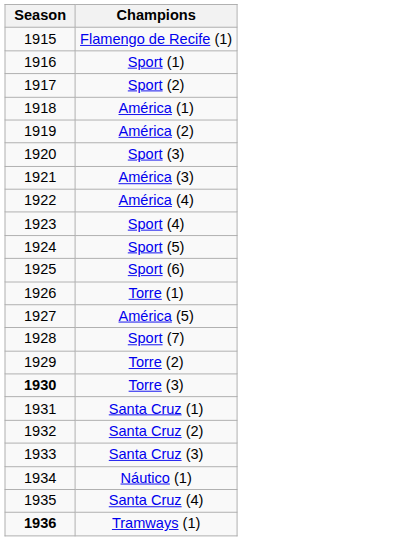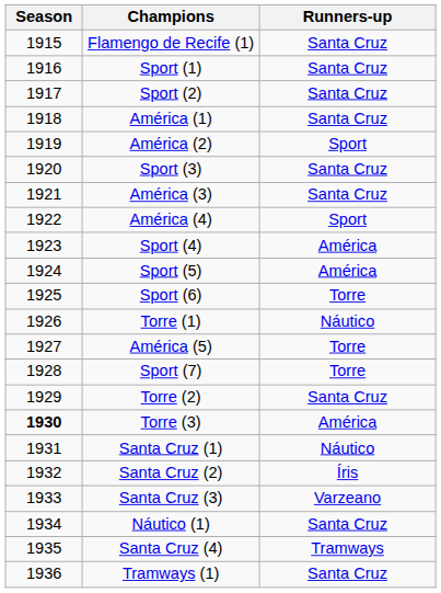+ column: Runners-up | Santa Cruz | Santa Cruz | Santa Cruz | Santa Cruz | Sport | Santa Cruz | Santa Cruz | Sport | América | América | Torre | Náutico | Torre | Torre | Santa Cruz | América | Náutico | Íris | Varzeano | Santa Cruz | Tramways | Santa Cruz
Tramways (1) | Season: bold -> normal
